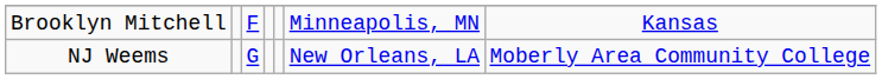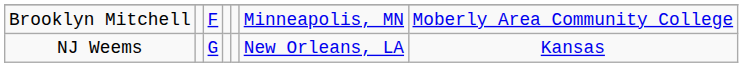Brooklyn Mitchell | column 7: Kansas -> Moberly Area Community College
NJ Weems | column 7: Moberly Area Community College -> Kansas
